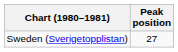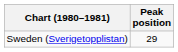Sweden (Sverigetopplistan) | Peak position: 27 -> 29
